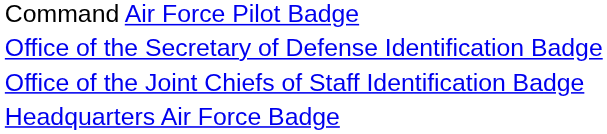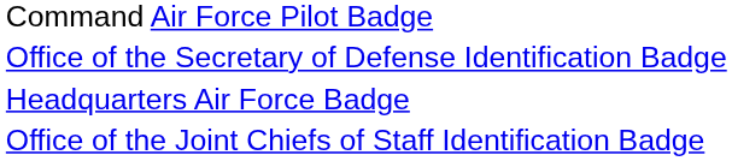rows swapped: Office of the Joint Chiefs of Staff Identification Badge <-> Headquarters Air Force Badge
